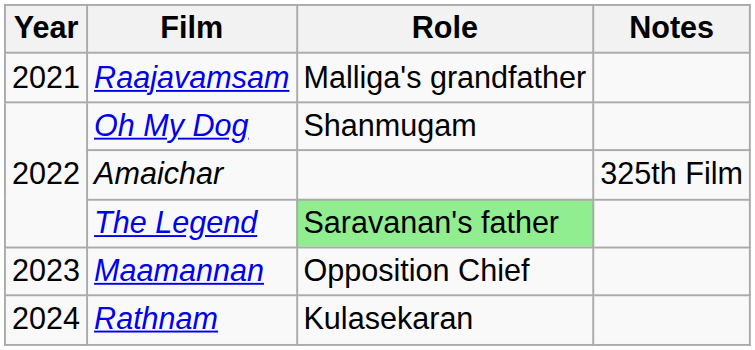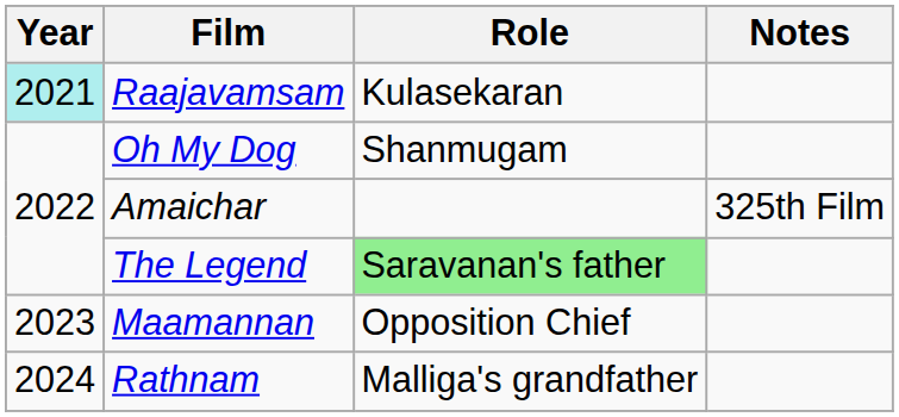Raajavamsam | Year: no background -> paleturquoise background
Raajavamsam | Role: Malliga's grandfather -> Kulasekaran
Rathnam | Role: Kulasekaran -> Malliga's grandfather
